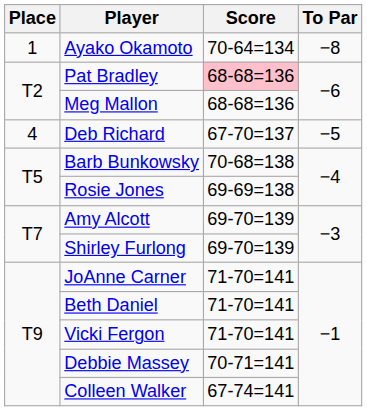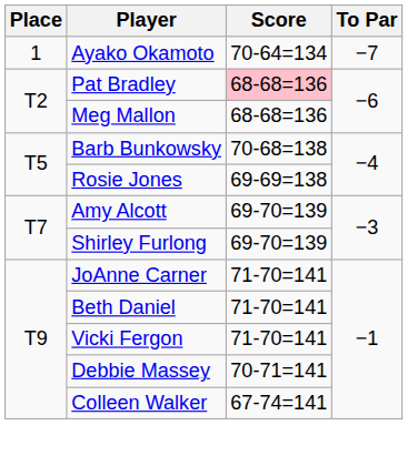Ayako Okamoto | To Par: −8 -> −7
- row: 4 | Deb Richard | 67-70=137 | −5
